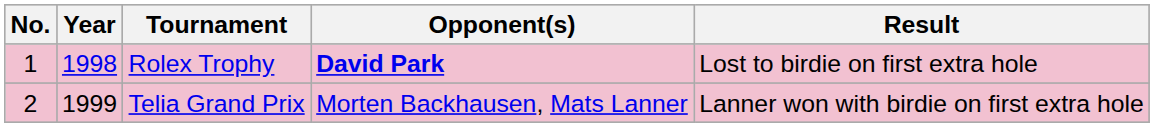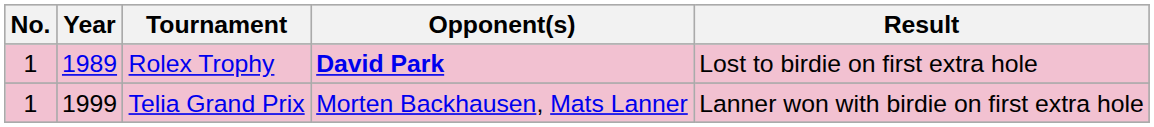Rolex Trophy | Year: 1998 -> 1989
Telia Grand Prix | No.: 2 -> 1
